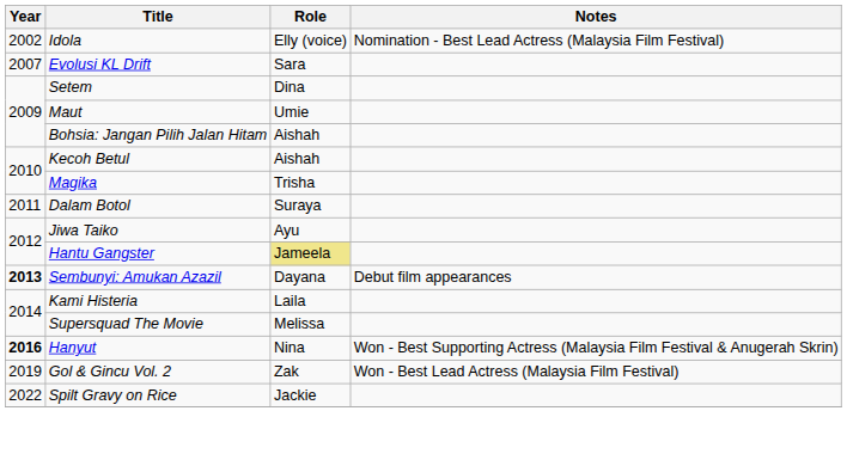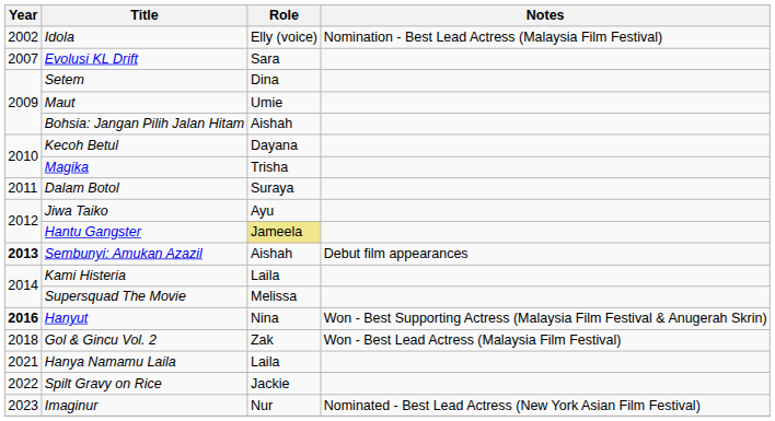Kecoh Betul | Role: Aishah -> Dayana
Sembunyi: Amukan Azazil | Role: Dayana -> Aishah
Gol & Gincu Vol. 2 | Year: 2019 -> 2018
+ row: 2021 | Hanya Namamu Laila | Laila
+ row: 2023 | Imaginur | Nur | Nominated - Best Lead Actress (New York Asian Film Festival)
